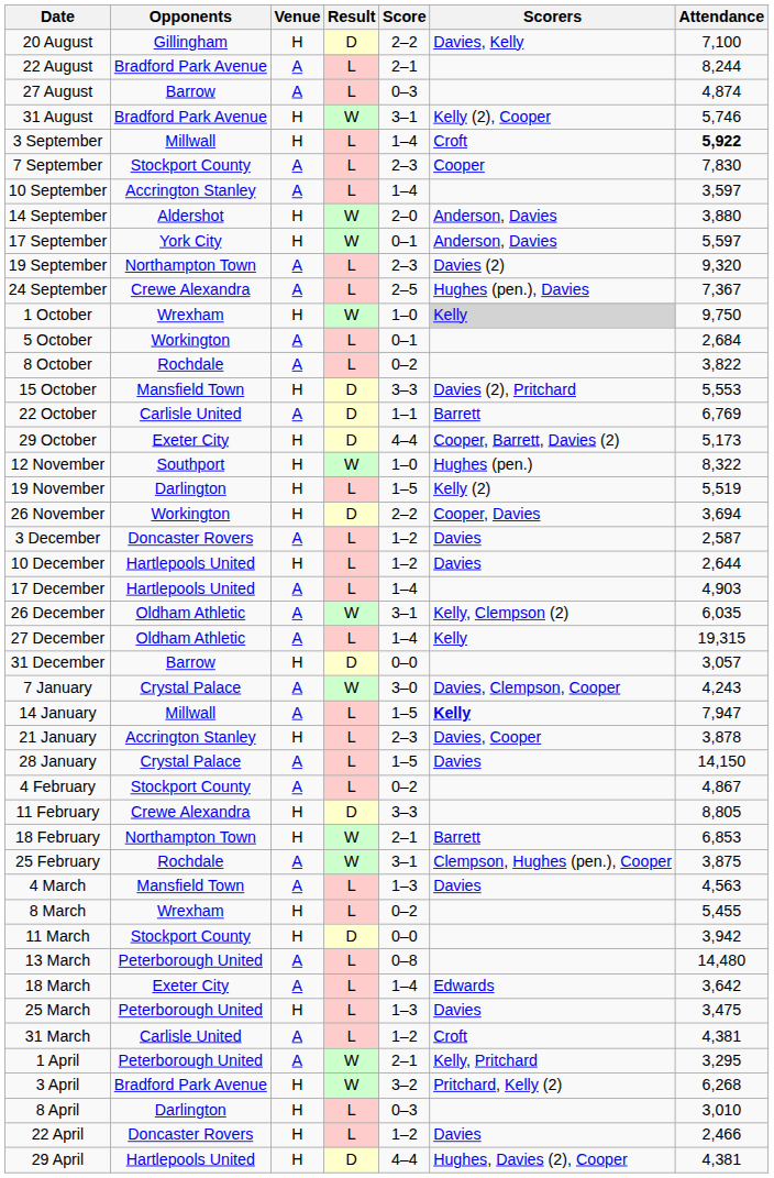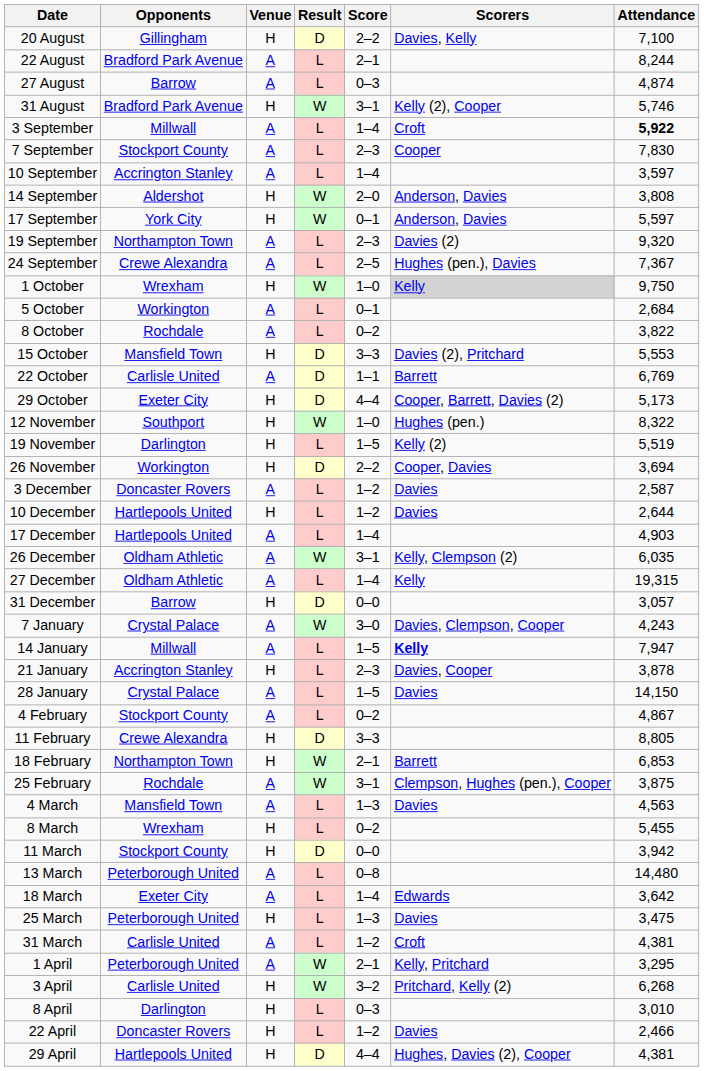3 September | Venue: H -> A
14 September | Attendance: 3,880 -> 3,808
3 April | Opponents: Bradford Park Avenue -> Carlisle United
